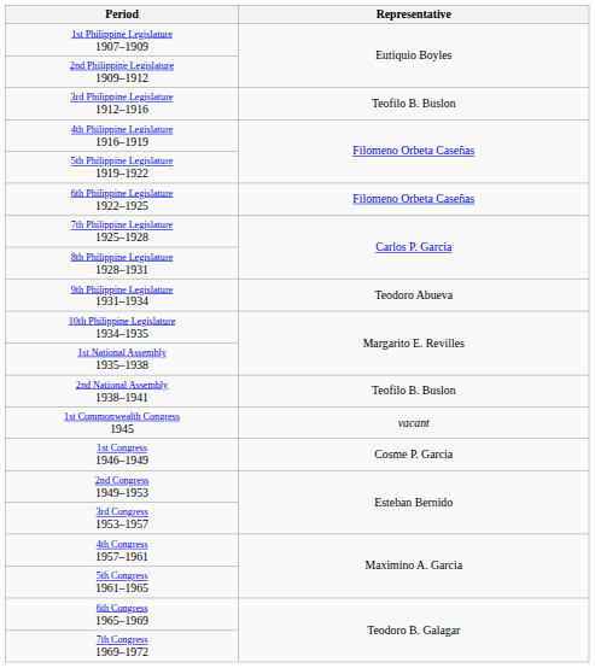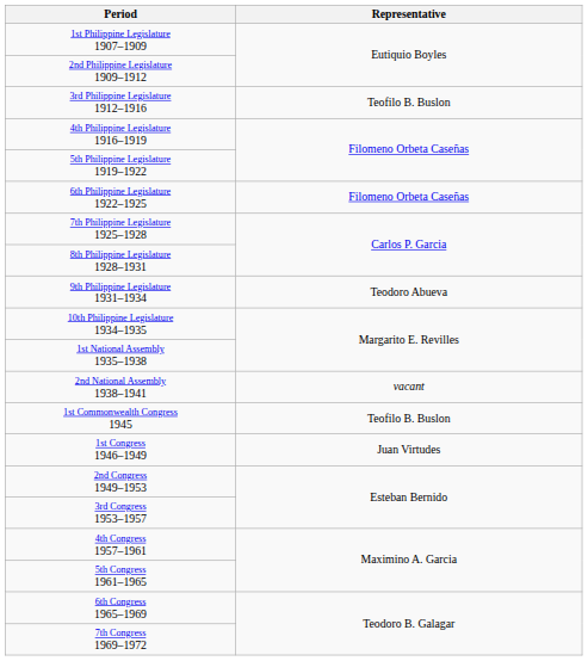2nd National Assembly 1938–1941 | Representative: Teofilo B. Buslon -> vacant
1st Commonwealth Congress 1945 | Representative: vacant -> Teofilo B. Buslon
1st Congress 1946–1949 | Representative: Cosme P. Garcia -> Juan Virtudes
